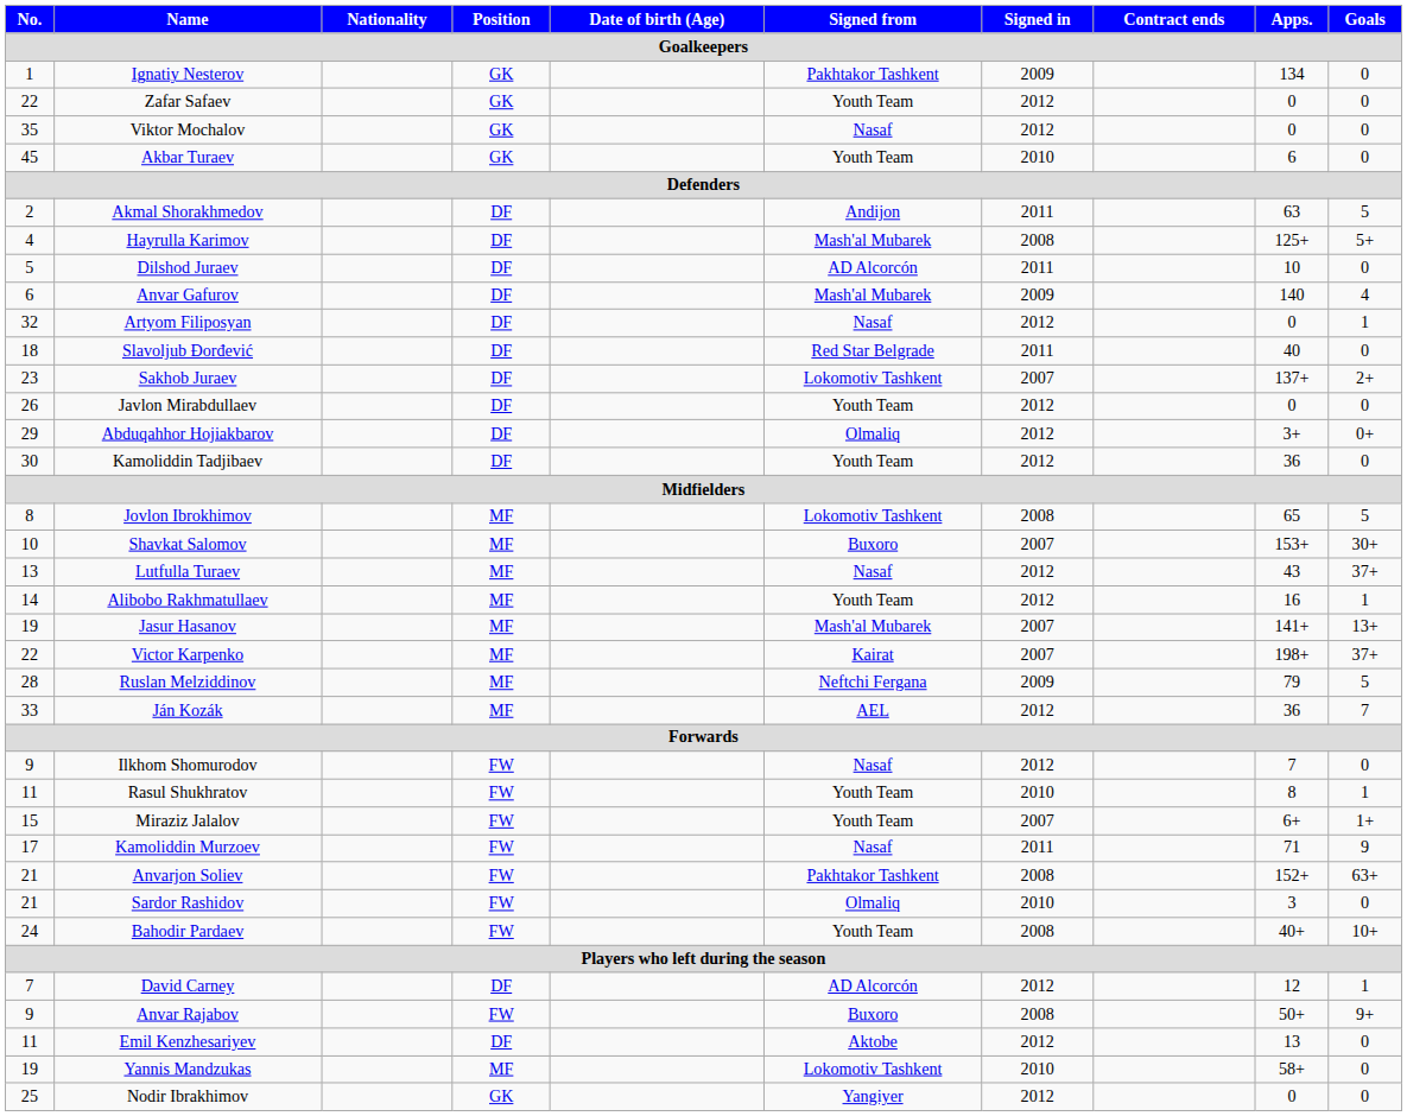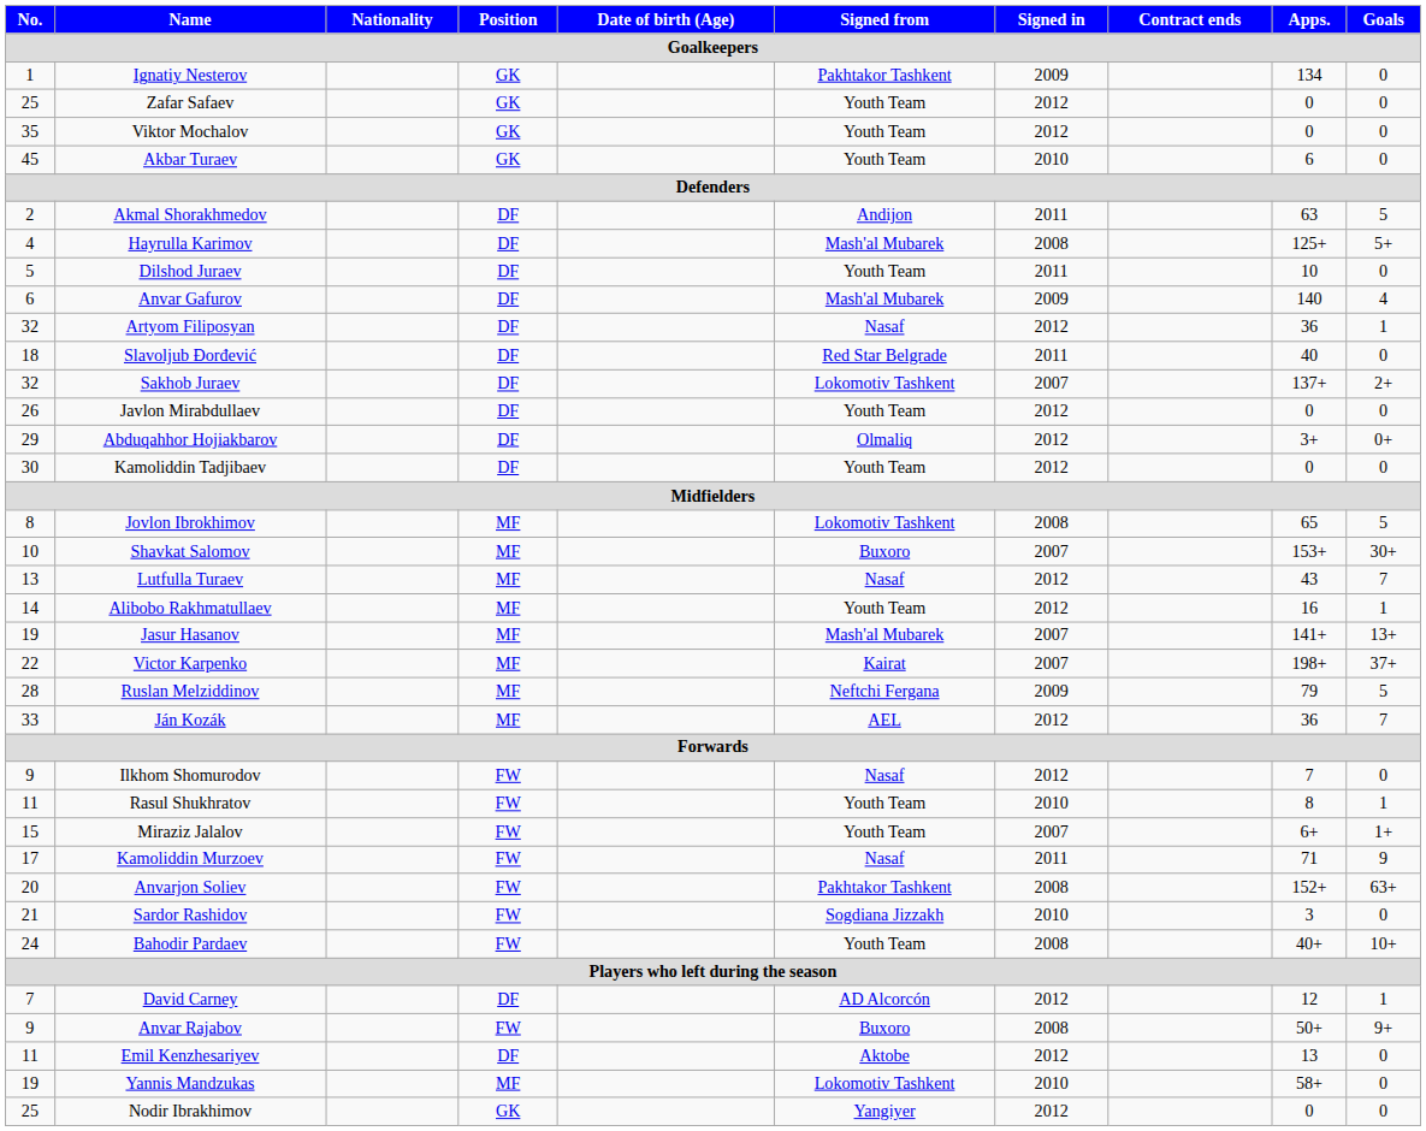Zafar Safaev | No.: 22 -> 25
Viktor Mochalov | Signed from: Nasaf -> Youth Team
Dilshod Juraev | Signed from: AD Alcorcón -> Youth Team
Artyom Filiposyan | Apps.: 0 -> 36
Sakhob Juraev | No.: 23 -> 32
Kamoliddin Tadjibaev | Apps.: 36 -> 0
Lutfulla Turaev | Goals: 37+ -> 7
Anvarjon Soliev | No.: 21 -> 20
Sardor Rashidov | Signed from: Olmaliq -> Sogdiana Jizzakh
